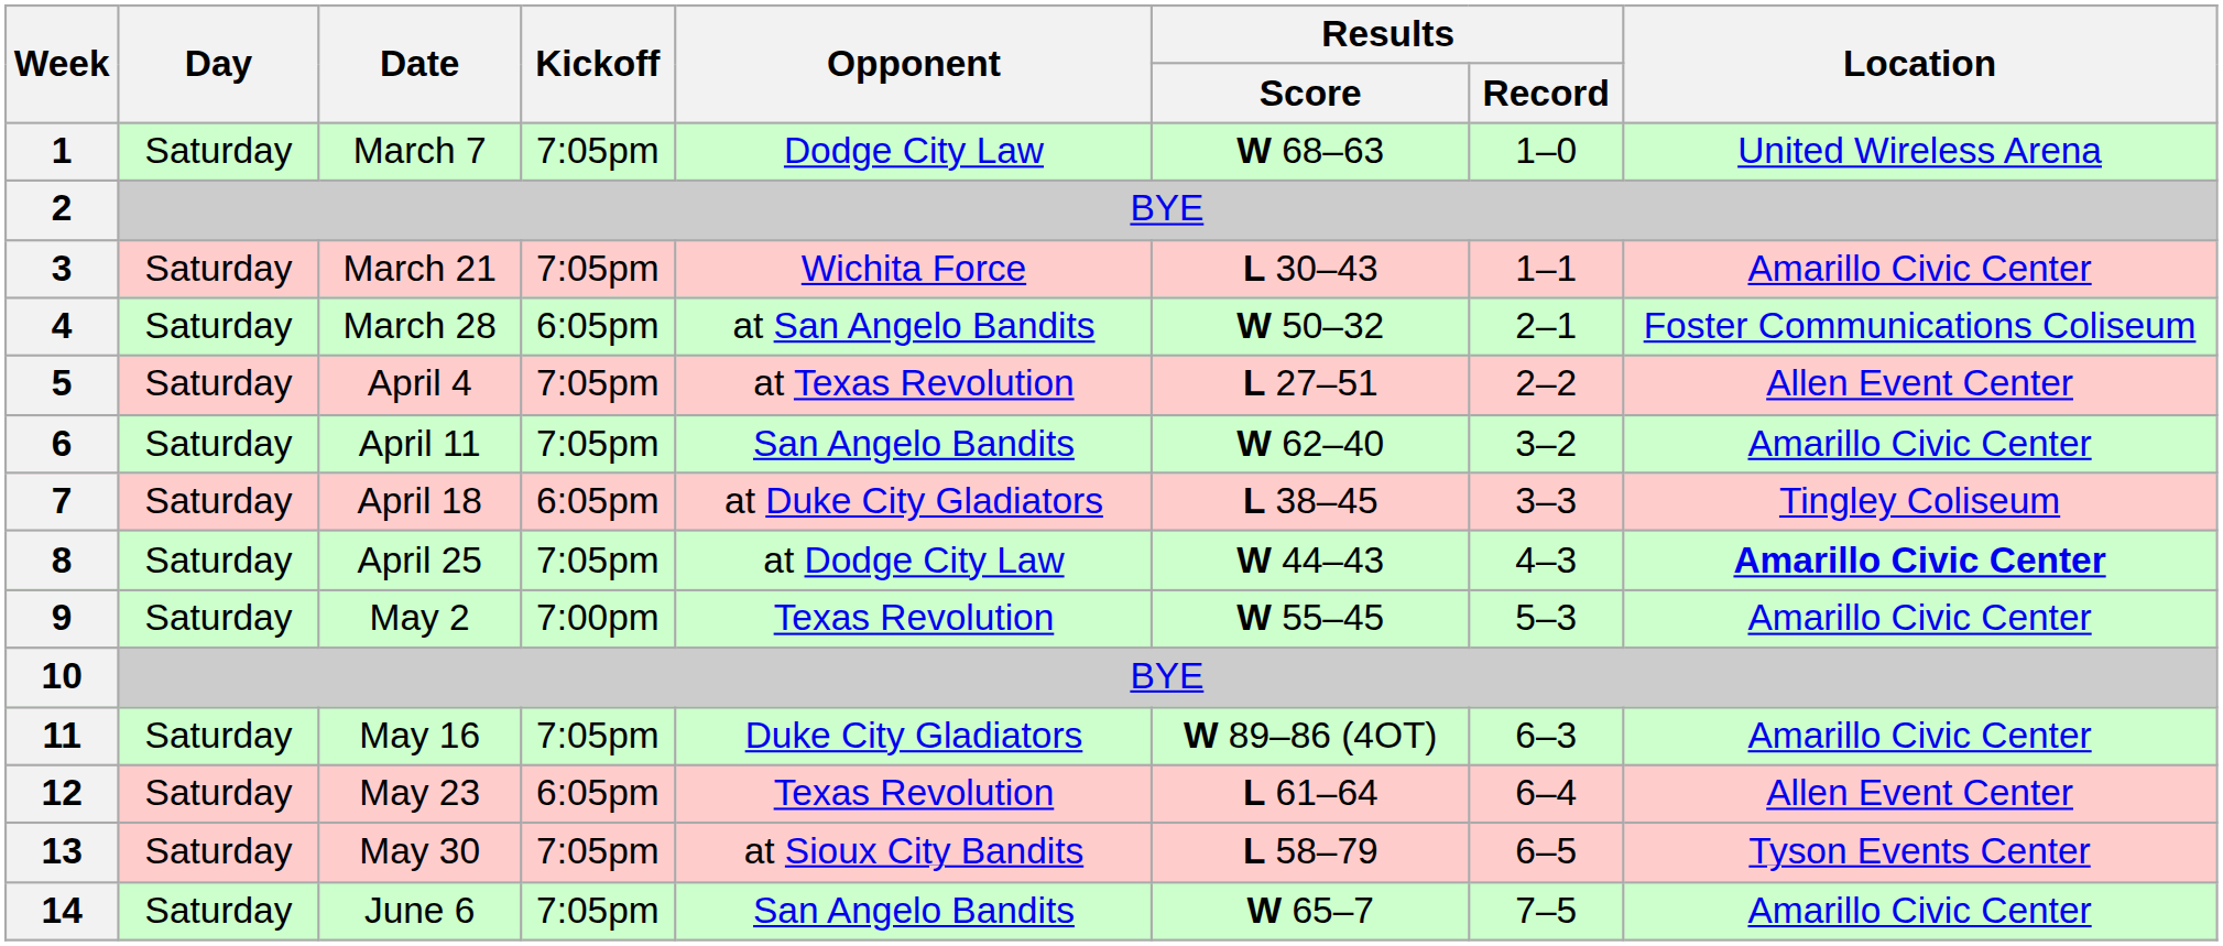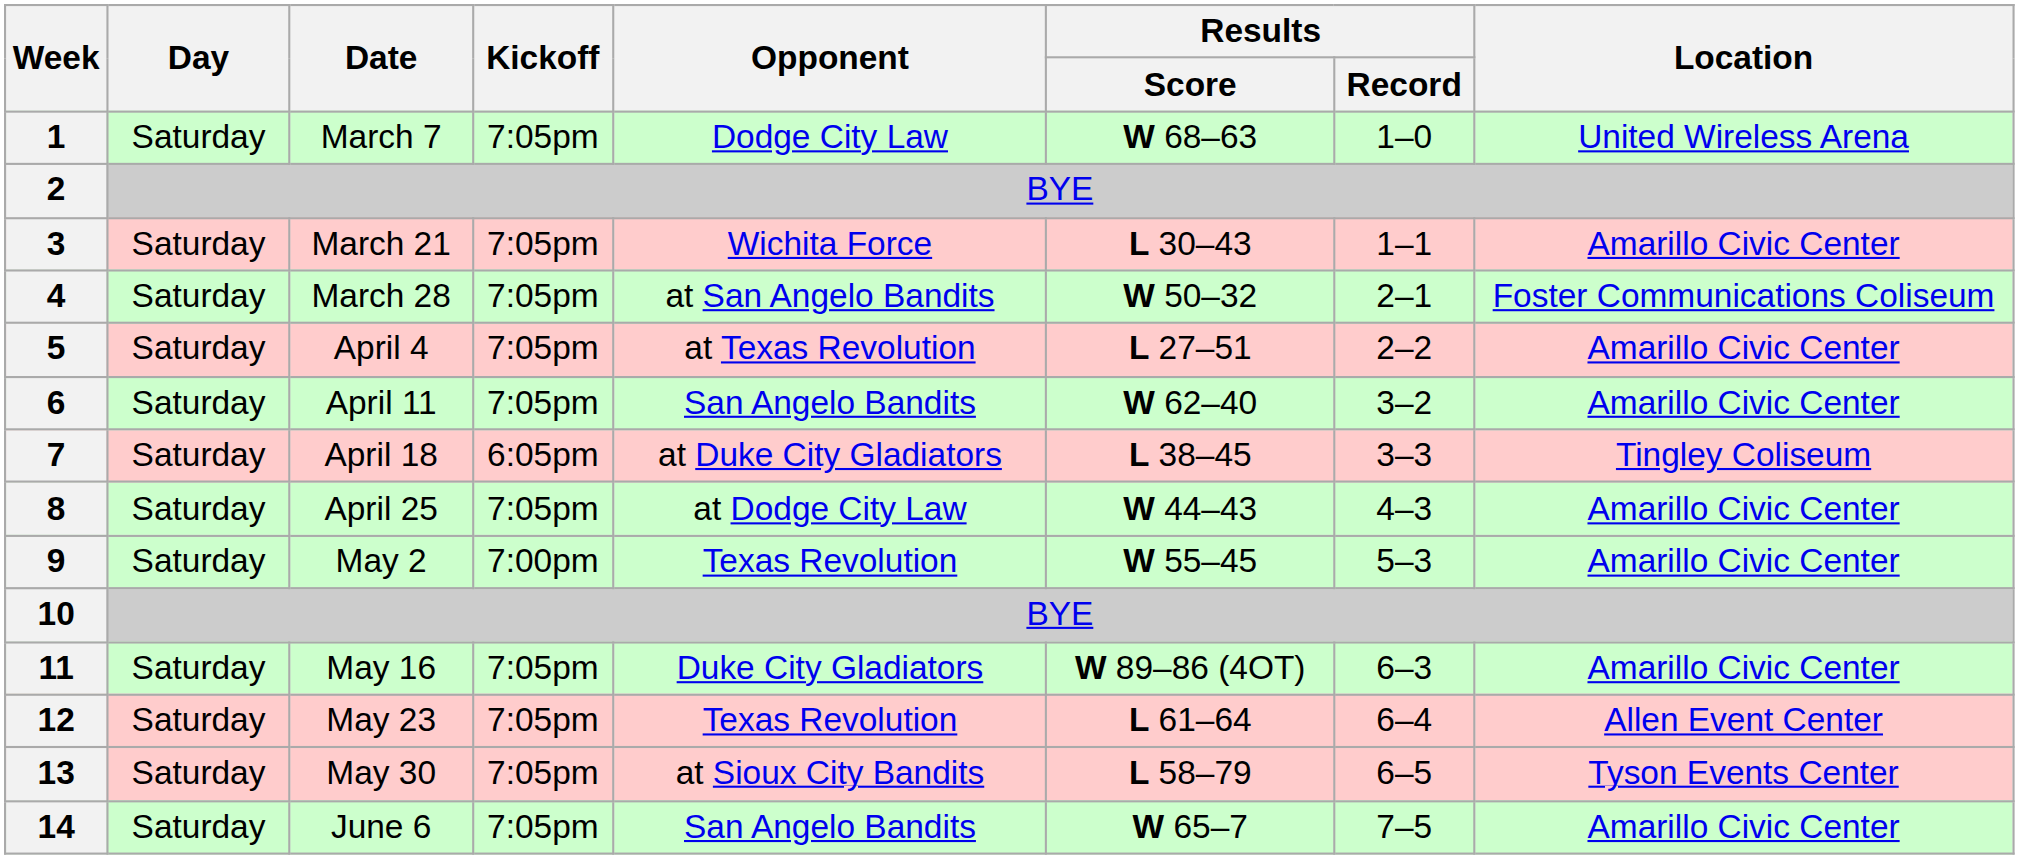4 | Kickoff: 6:05pm -> 7:05pm
5 | Location: Allen Event Center -> Amarillo Civic Center
8 | Location: bold -> normal
12 | Kickoff: 6:05pm -> 7:05pm
